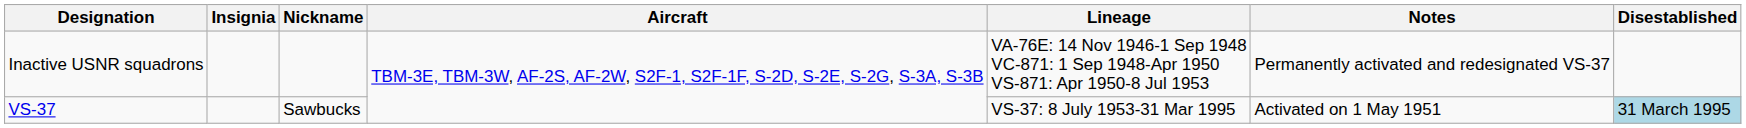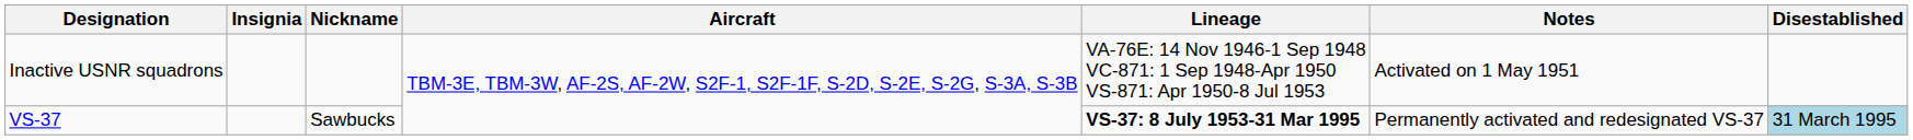Inactive USNR squadrons | Notes: Permanently activated and redesignated VS-37 -> Activated on 1 May 1951
VS-37 | Lineage: normal -> bold
VS-37 | Notes: Activated on 1 May 1951 -> Permanently activated and redesignated VS-37
